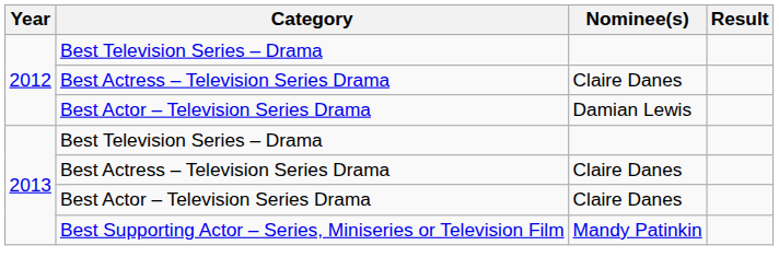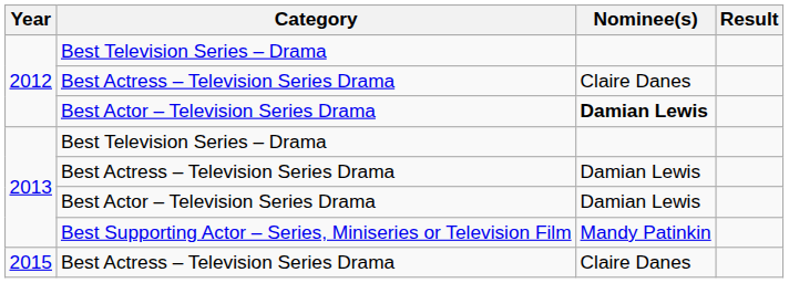2012 / Best Actor – Television Series Drama | Nominee(s): normal -> bold
2013 / Best Actress – Television Series Drama | Nominee(s): Claire Danes -> Damian Lewis
2013 / Best Actor – Television Series Drama | Nominee(s): Claire Danes -> Damian Lewis
+ row: 2015 | Best Actress – Television Series Drama | Claire Danes
